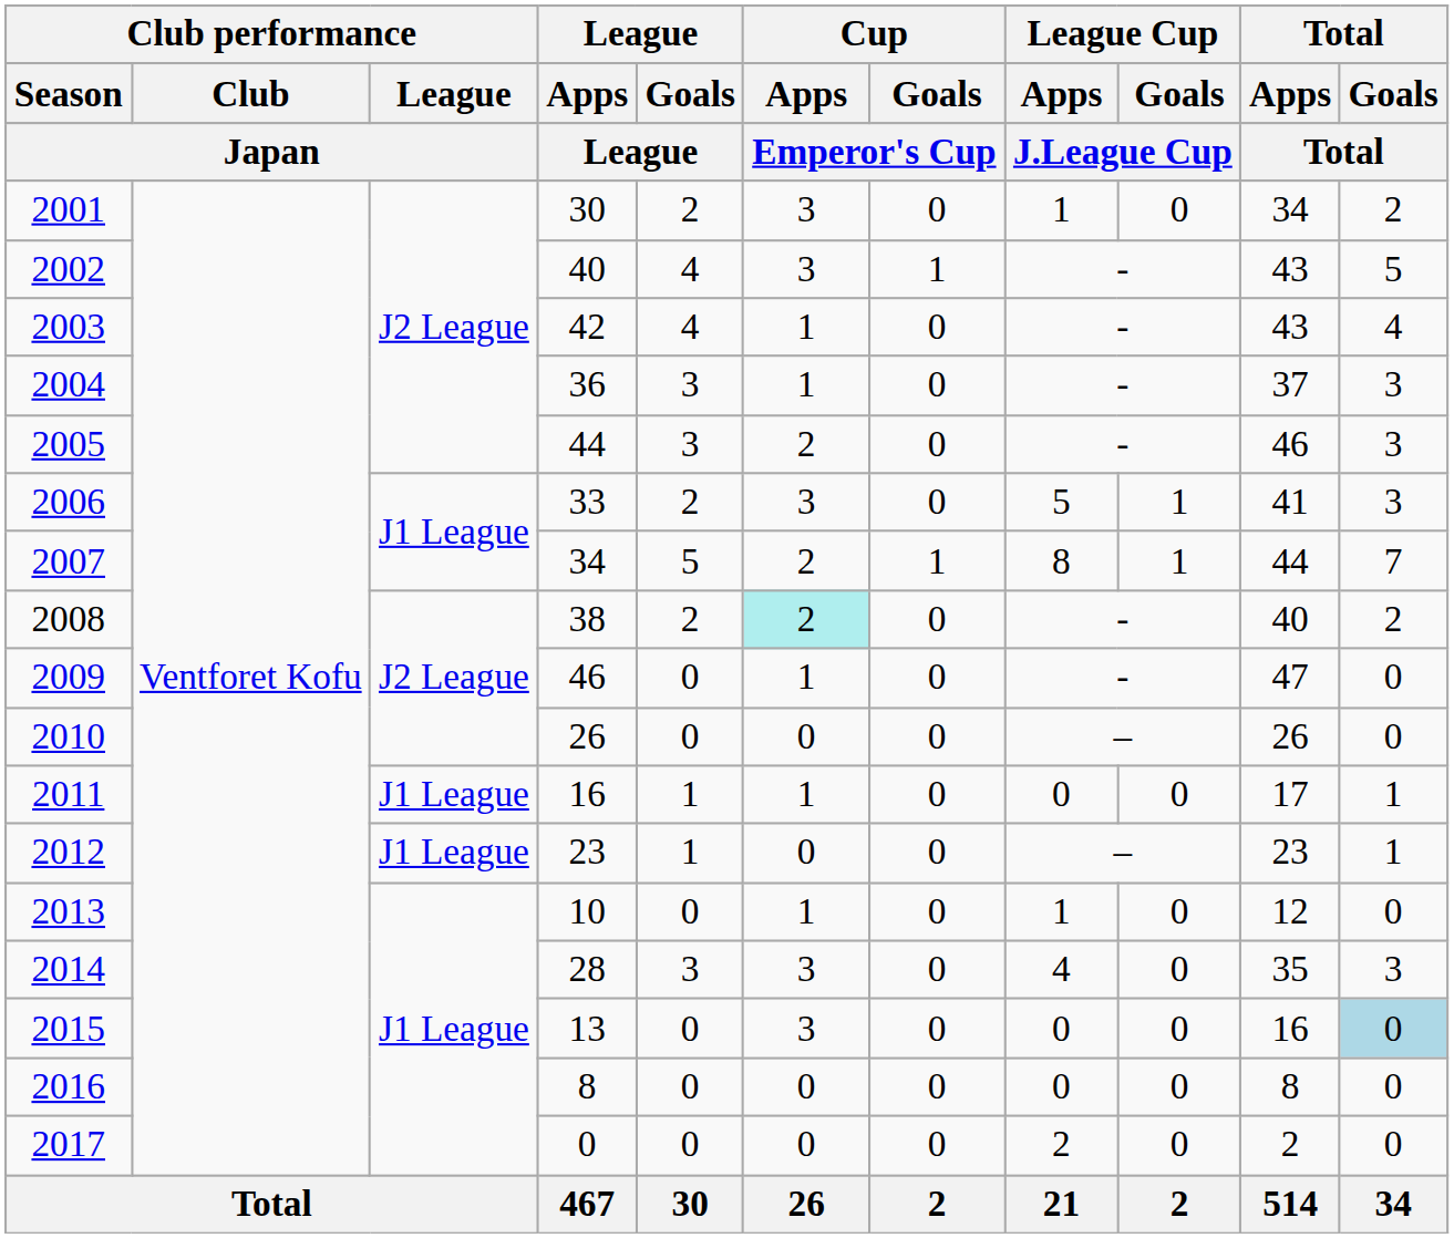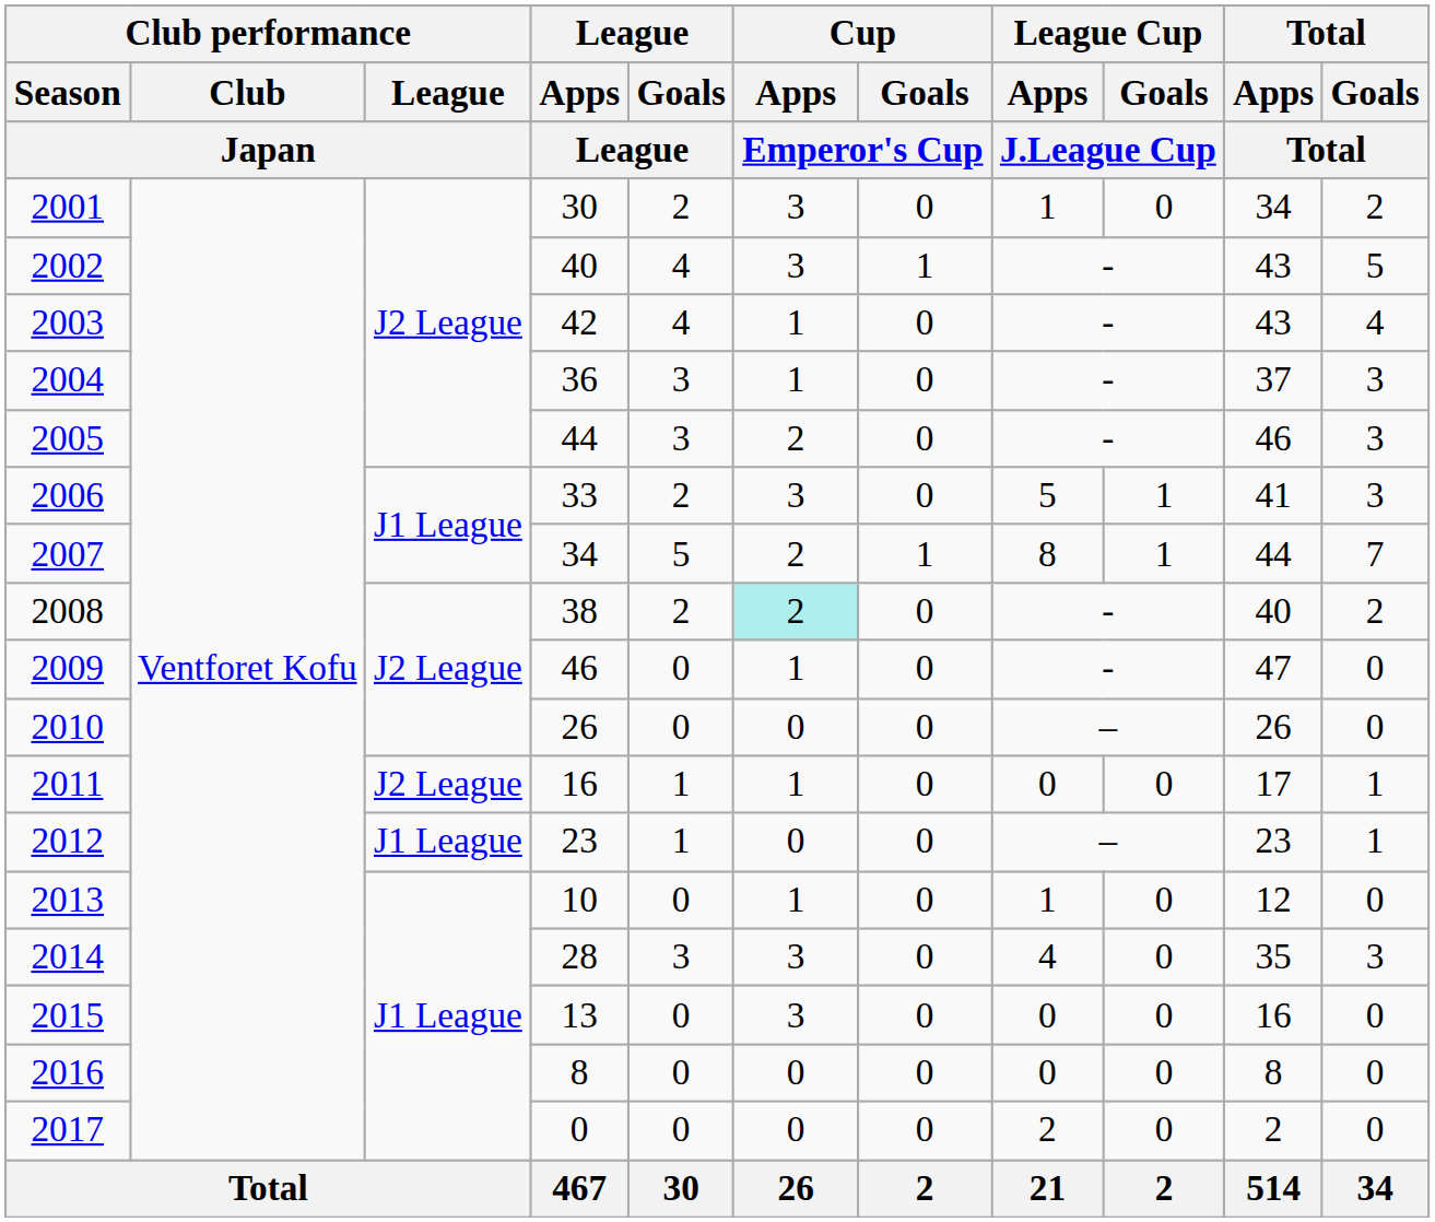2011 | Club performance / League / Japan: J1 League -> J2 League
2015 | Total / Goals / Total: lightblue background -> no background
